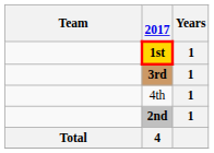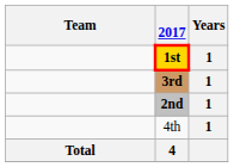rows swapped: 2nd <-> 4th
